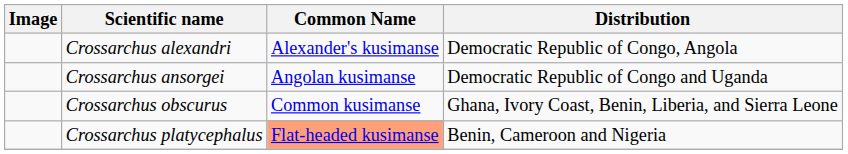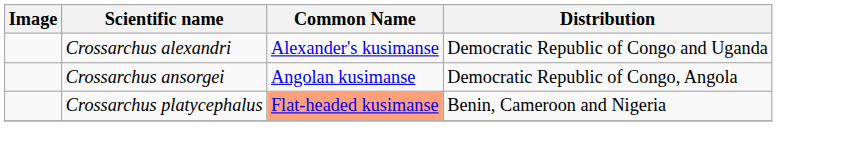Crossarchus alexandri | Distribution: Democratic Republic of Congo, Angola -> Democratic Republic of Congo and Uganda
Crossarchus ansorgei | Distribution: Democratic Republic of Congo and Uganda -> Democratic Republic of Congo, Angola
- row: Crossarchus obscurus | Common kusimanse | Ghana, Ivory Coast, Benin, Liberia, and Sierra Leone
